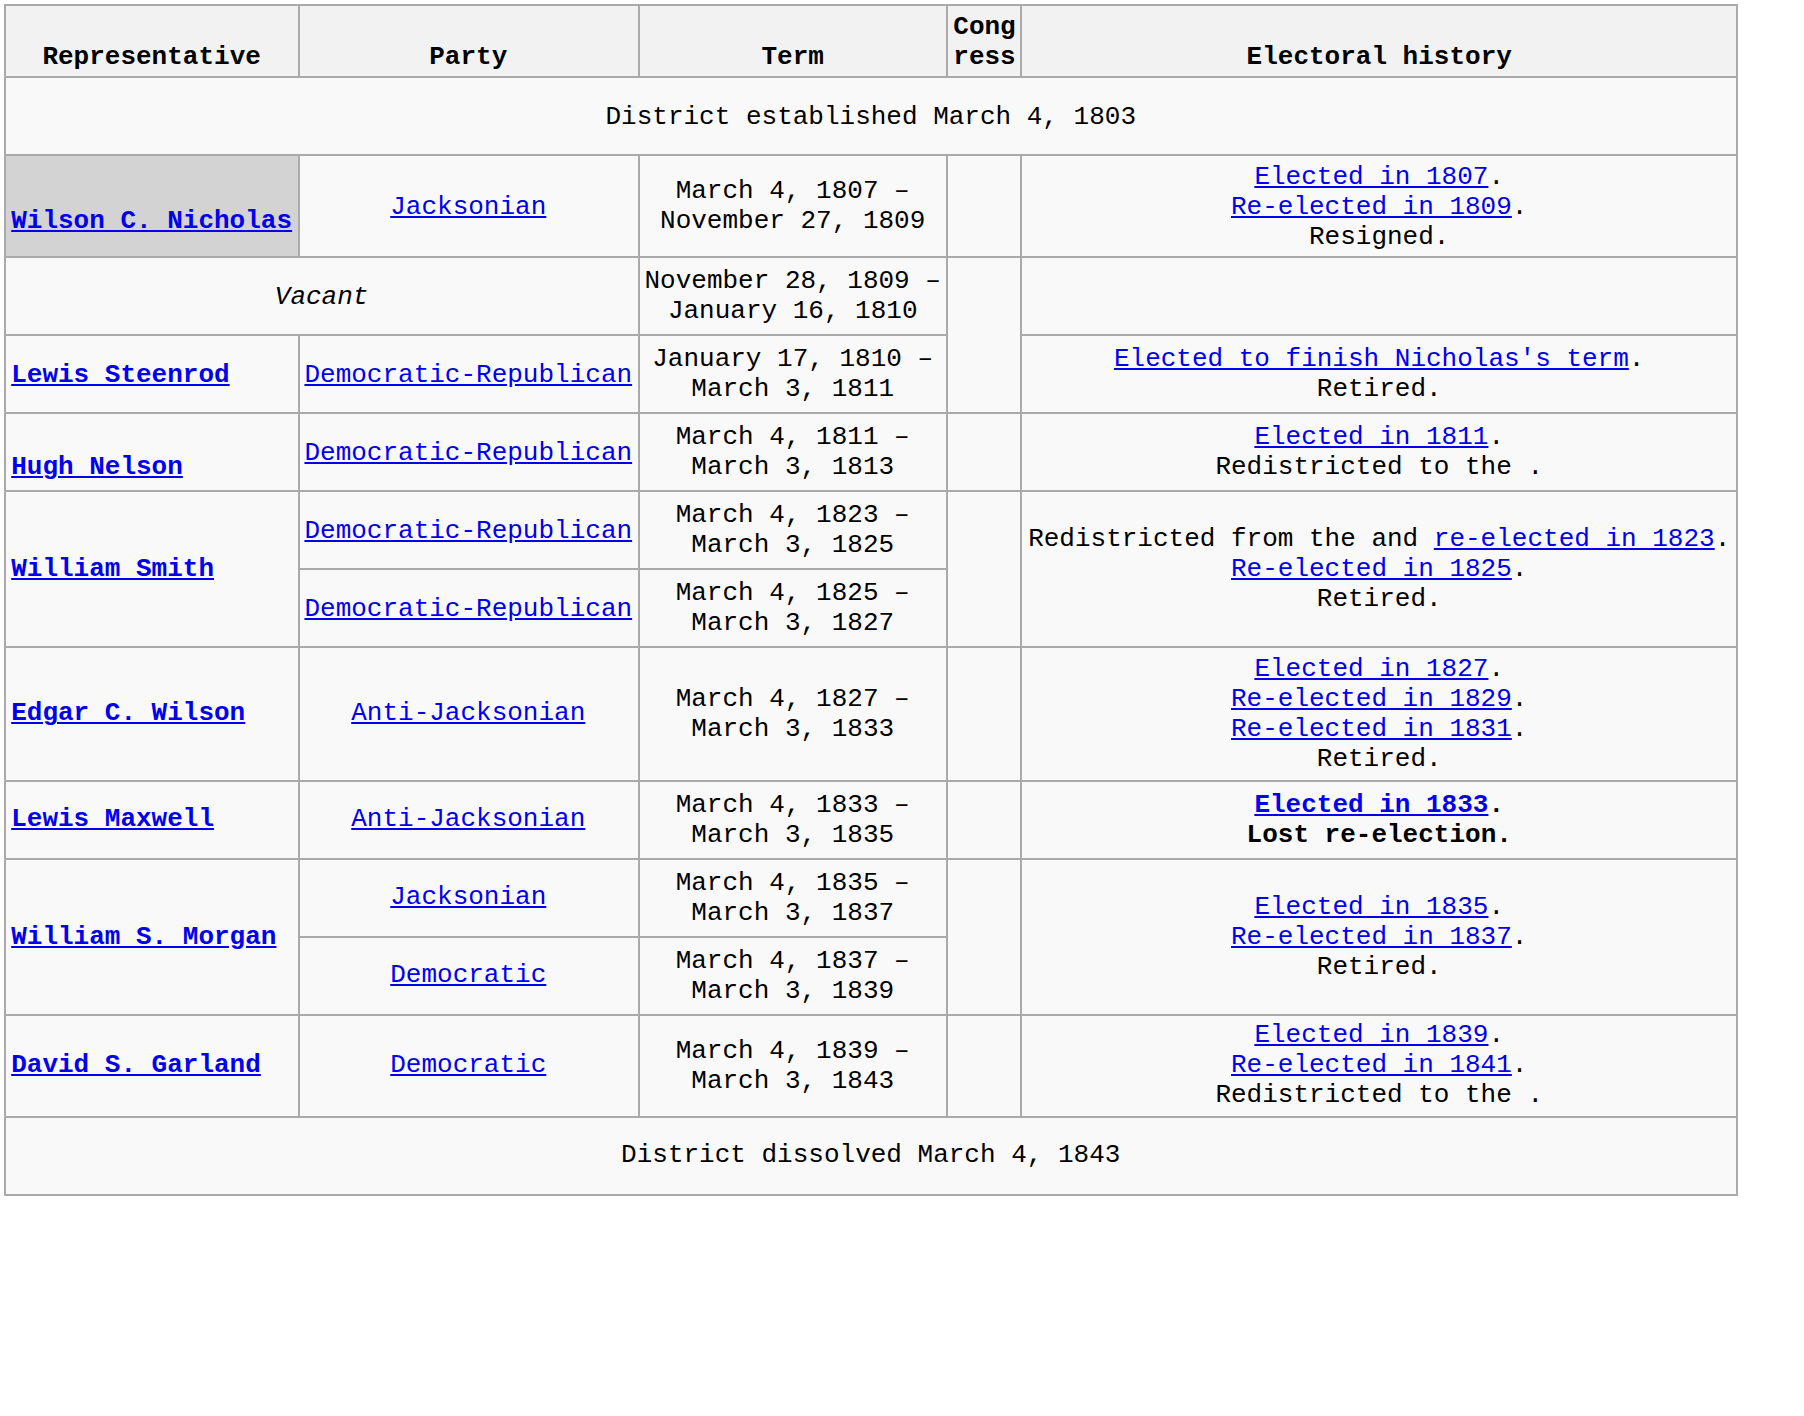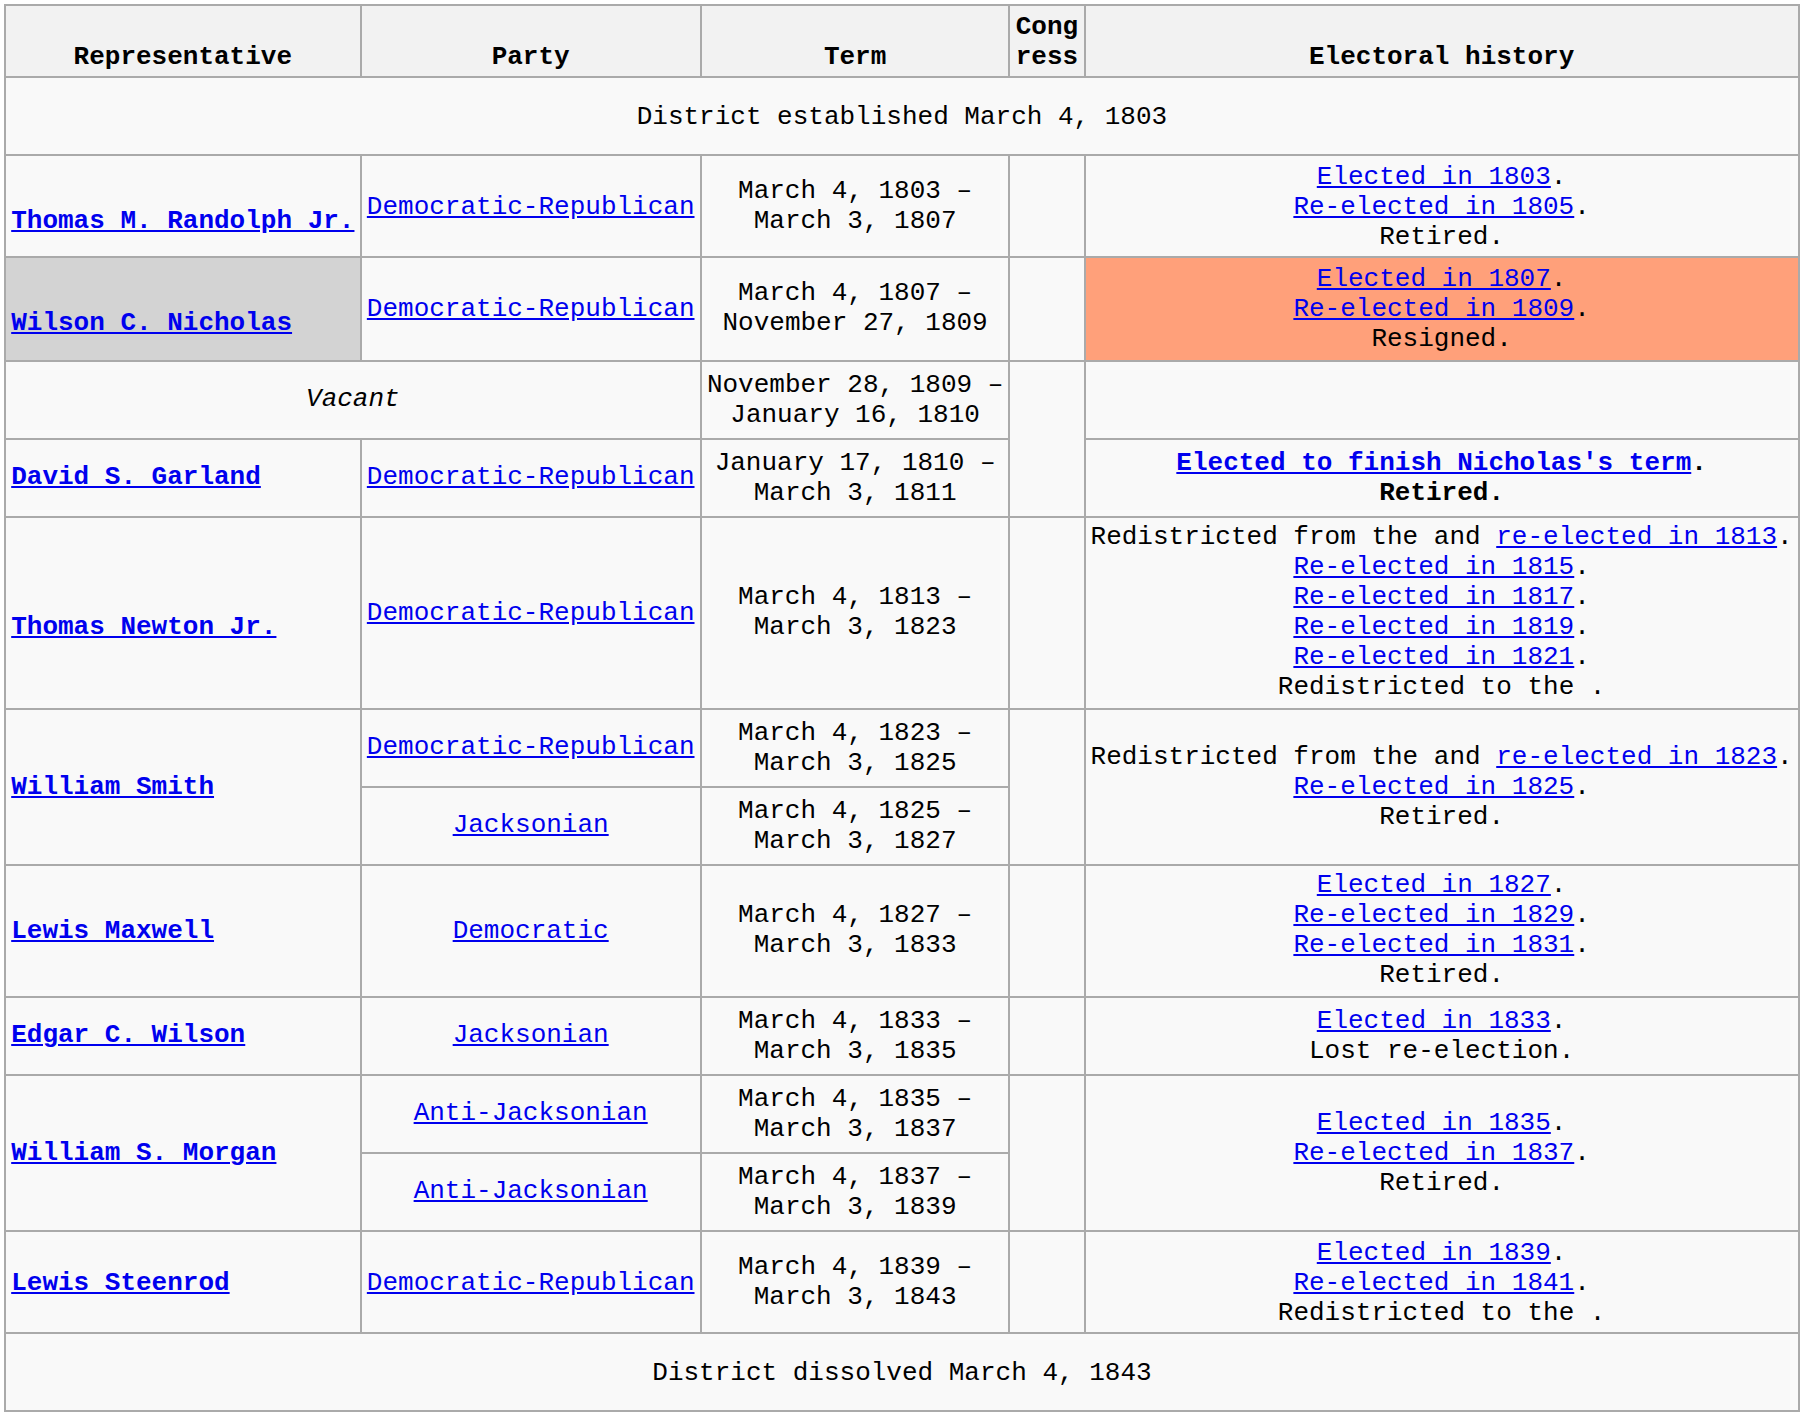+ row: Thomas M. Randolph Jr. | Democratic-Republican | March 4, 1803 – March 3, 1807 | Elected in 1803. Re-elected in 1805. Retired.
March 4, 1807 – November 27, 1809 | Party: Jacksonian -> Democratic-Republican
March 4, 1807 – November 27, 1809 | Electoral history: no background -> lightsalmon background
January 17, 1810 – March 3, 1811 | Representative: Lewis Steenrod -> David S. Garland
January 17, 1810 – March 3, 1811 | Electoral history: normal -> bold
- row: Hugh Nelson | Democratic-Republican | March 4, 1811 – March 3, 1813 | Elected in 1811. Redistricted to the .
+ row: Thomas Newton Jr. | Democratic-Republican | March 4, 1813 – March 3, 1823 | Redistricted from the and re-elected in 1813. Re-elected in 1815. Re-elected in 1817. Re-elected in 1819. Re-elected in 1821. Redistricted to the .
March 4, 1825 – March 3, 1827 | Party: Democratic-Republican -> Jacksonian
March 4, 1827 – March 3, 1833 | Representative: Edgar C. Wilson -> Lewis Maxwell
March 4, 1827 – March 3, 1833 | Party: Anti-Jacksonian -> Democratic
March 4, 1833 – March 3, 1835 | Representative: Lewis Maxwell -> Edgar C. Wilson
March 4, 1833 – March 3, 1835 | Party: Anti-Jacksonian -> Jacksonian
March 4, 1833 – March 3, 1835 | Electoral history: bold -> normal
March 4, 1835 – March 3, 1837 | Party: Jacksonian -> Anti-Jacksonian
March 4, 1837 – March 3, 1839 | Party: Democratic -> Anti-Jacksonian
March 4, 1839 – March 3, 1843 | Representative: David S. Garland -> Lewis Steenrod
March 4, 1839 – March 3, 1843 | Party: Democratic -> Democratic-Republican
